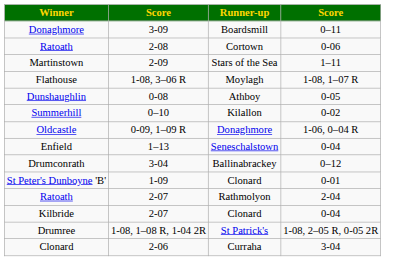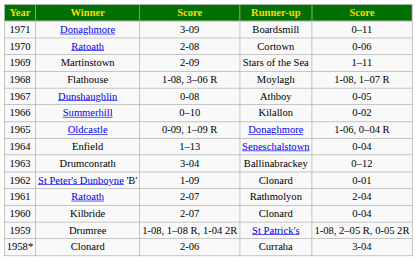+ column: Year | 1971 | 1970 | 1969 | 1968 | 1967 | 1966 | 1965 | 1964 | 1963 | 1962 | 1961 | 1960 | 1959 | 1958*
